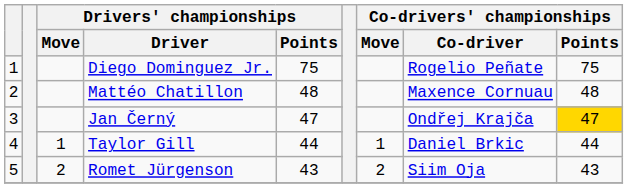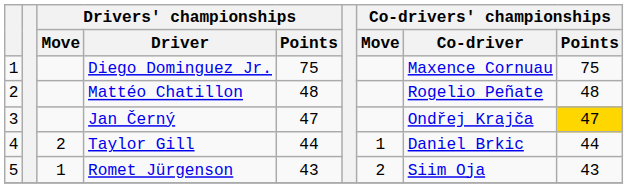Diego Dominguez Jr. | Co-drivers' championships / Co-driver: Rogelio Peñate -> Maxence Cornuau
Mattéo Chatillon | Co-drivers' championships / Co-driver: Maxence Cornuau -> Rogelio Peñate
Taylor Gill | Drivers' championships / Move: 1 -> 2
Romet Jürgenson | Drivers' championships / Move: 2 -> 1
